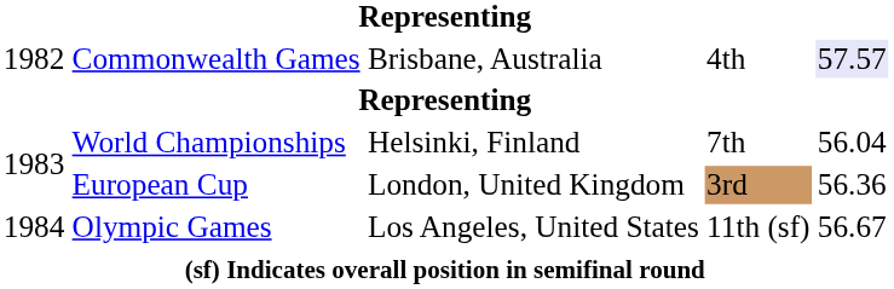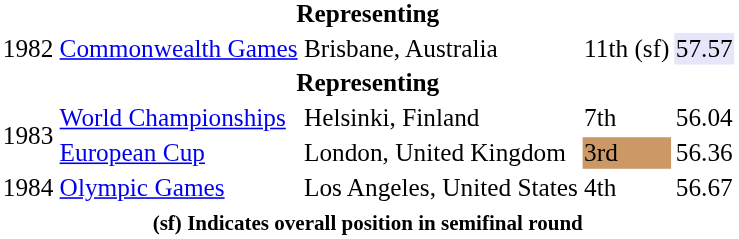Commonwealth Games | column 4: 4th -> 11th (sf)
Olympic Games | column 4: 11th (sf) -> 4th
